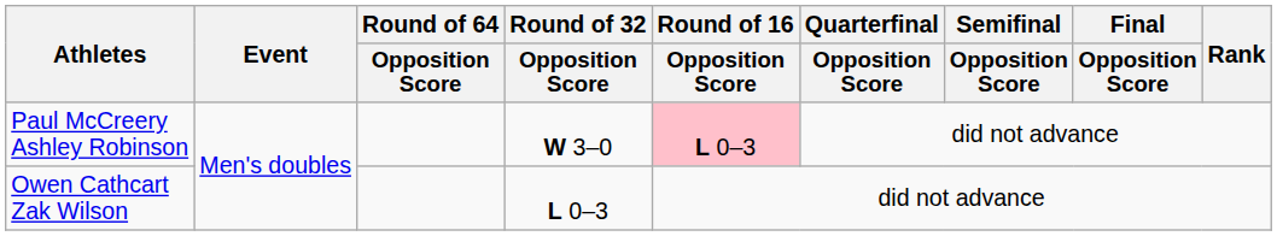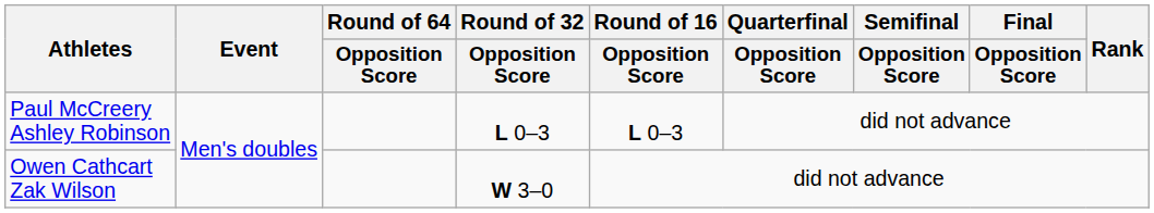Paul McCreery Ashley Robinson | Round of 32 / Opposition Score: W 3–0 -> L 0–3
Paul McCreery Ashley Robinson | Round of 16 / Opposition Score: pink background -> no background
Owen Cathcart Zak Wilson | Round of 32 / Opposition Score: L 0–3 -> W 3–0
